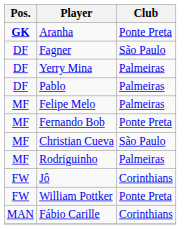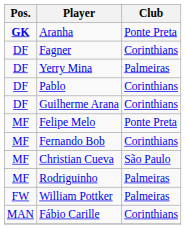Fagner | Club: São Paulo -> Corinthians
Pablo | Club: Palmeiras -> Corinthians
+ row: DF | Guilherme Arana | Corinthians
Felipe Melo | Club: Palmeiras -> Ponte Preta
Fernando Bob | Club: Ponte Preta -> Corinthians
- row: FW | Jô | Corinthians
William Pottker | Club: Ponte Preta -> Palmeiras
